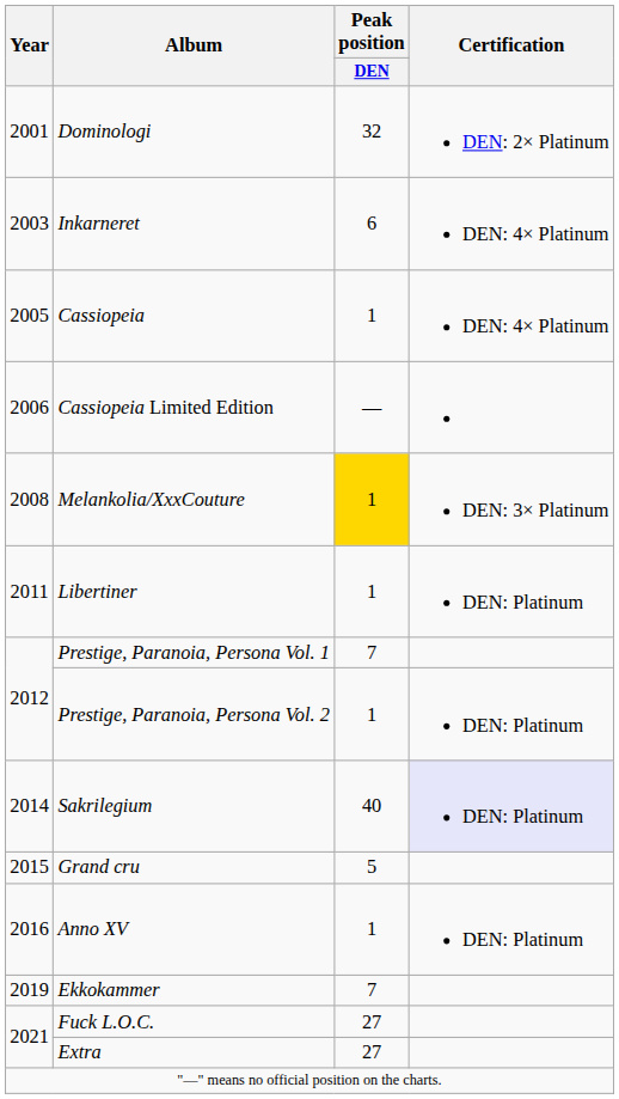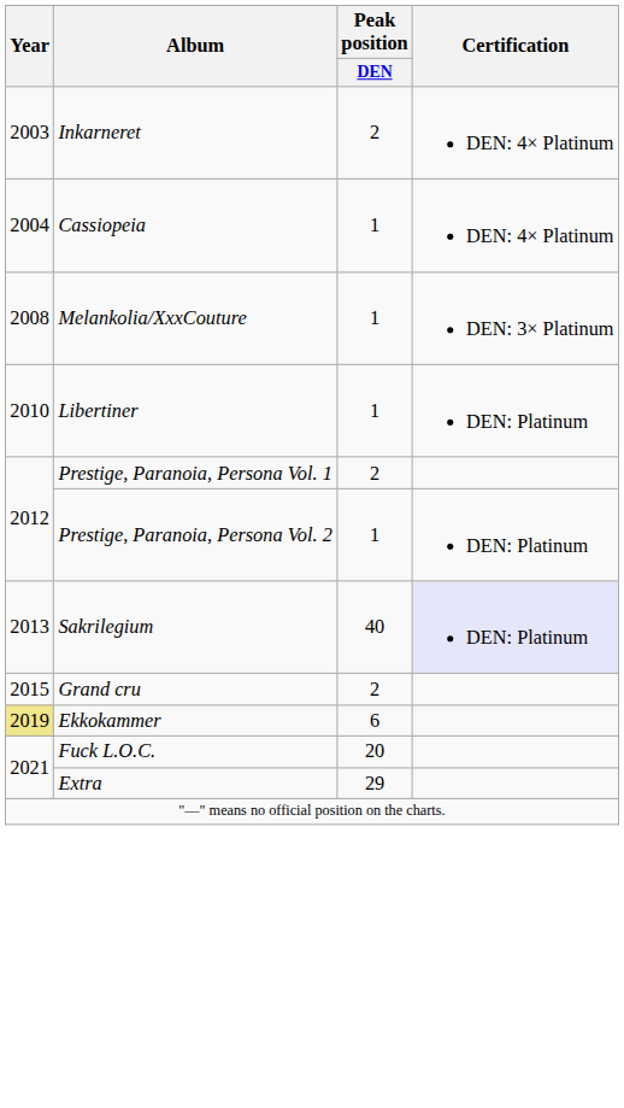- row: 2001 | Dominologi | 32 | DEN: 2× Platinum
Inkarneret | Peak position / DEN: 6 -> 2
Cassiopeia | Year: 2005 -> 2004
- row: 2006 | Cassiopeia Limited Edition | —
Melankolia/XxxCouture | Peak position / DEN: gold background -> no background
Libertiner | Year: 2011 -> 2010
Prestige, Paranoia, Persona Vol. 1 | Peak position / DEN: 7 -> 2
Sakrilegium | Year: 2014 -> 2013
Grand cru | Peak position / DEN: 5 -> 2
- row: 2016 | Anno XV | 1 | DEN: Platinum
Ekkokammer | Year: no background -> khaki background
Ekkokammer | Peak position / DEN: 7 -> 6
Fuck L.O.C. | Peak position / DEN: 27 -> 20
Extra | Peak position / DEN: 27 -> 29
